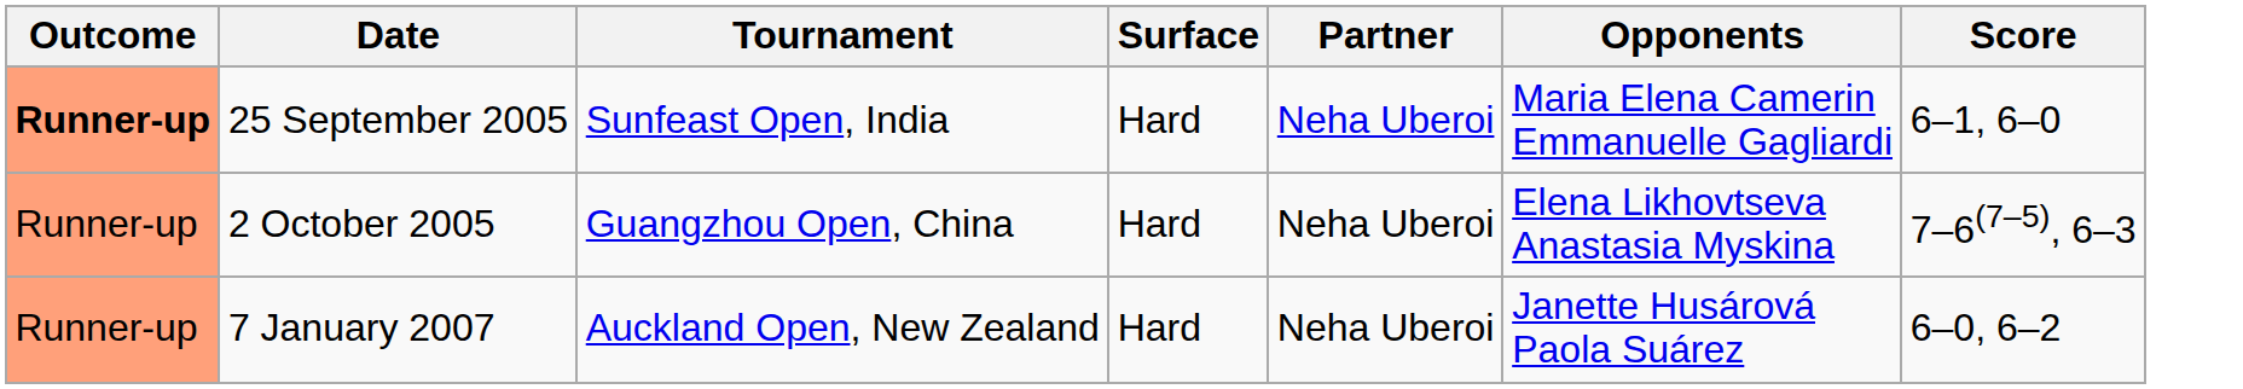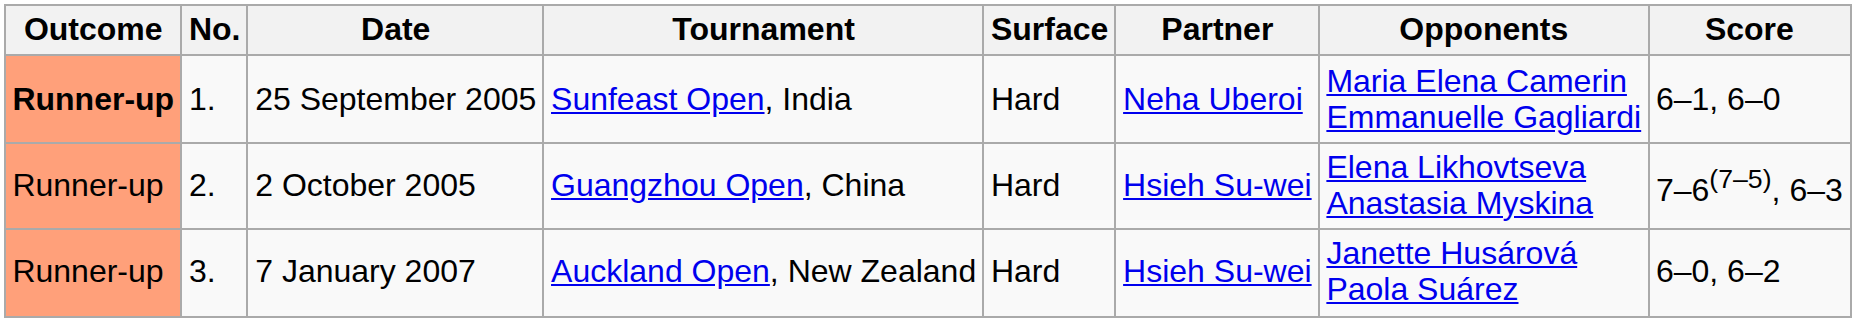+ column: No. | 1. | 2. | 3.
2 October 2005 | Partner: Neha Uberoi -> Hsieh Su-wei
7 January 2007 | Partner: Neha Uberoi -> Hsieh Su-wei
